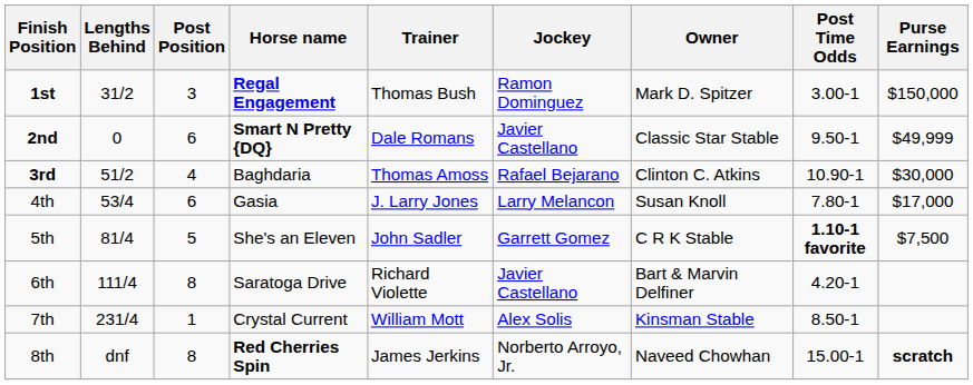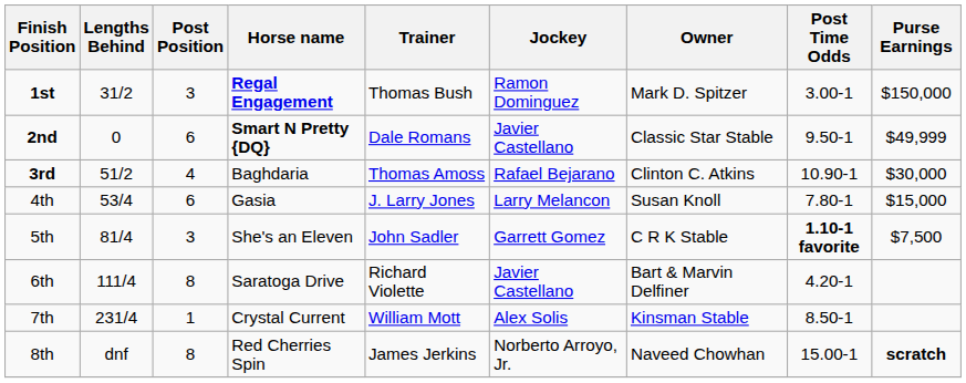4th | Purse Earnings: $17,000 -> $15,000
5th | Post Position: 5 -> 3
8th | Horse name: bold -> normal
